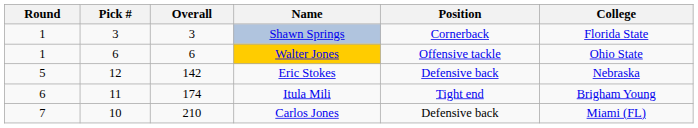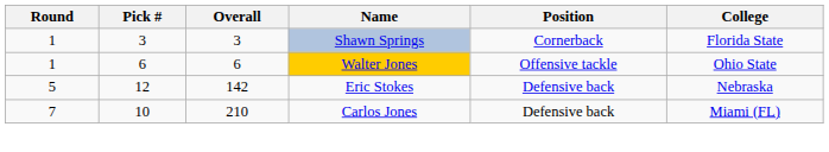- row: 6 | 11 | 174 | Itula Mili | Tight end | Brigham Young
